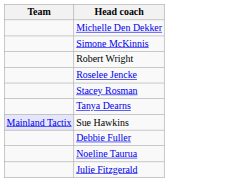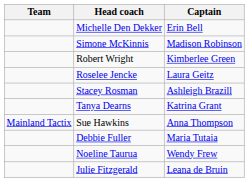+ column: Captain | Erin Bell | Madison Robinson | Kimberlee Green | Laura Geitz | Ashleigh Brazill | Katrina Grant | Anna Thompson | Maria Tutaia | Wendy Frew | Leana de Bruin
Sue Hawkins | Team: lavender background -> no background
